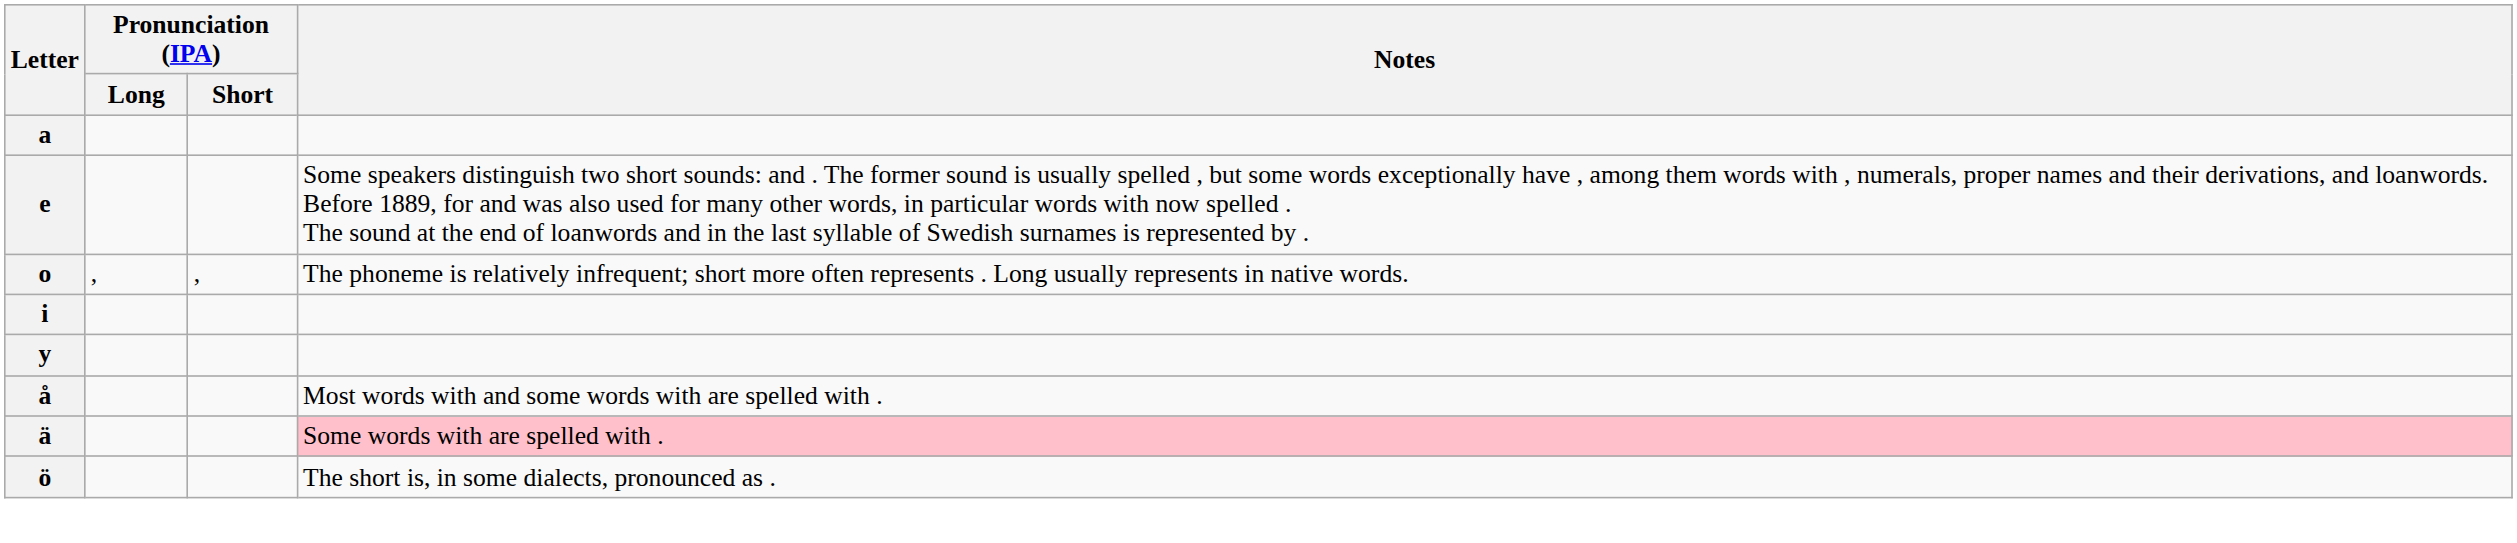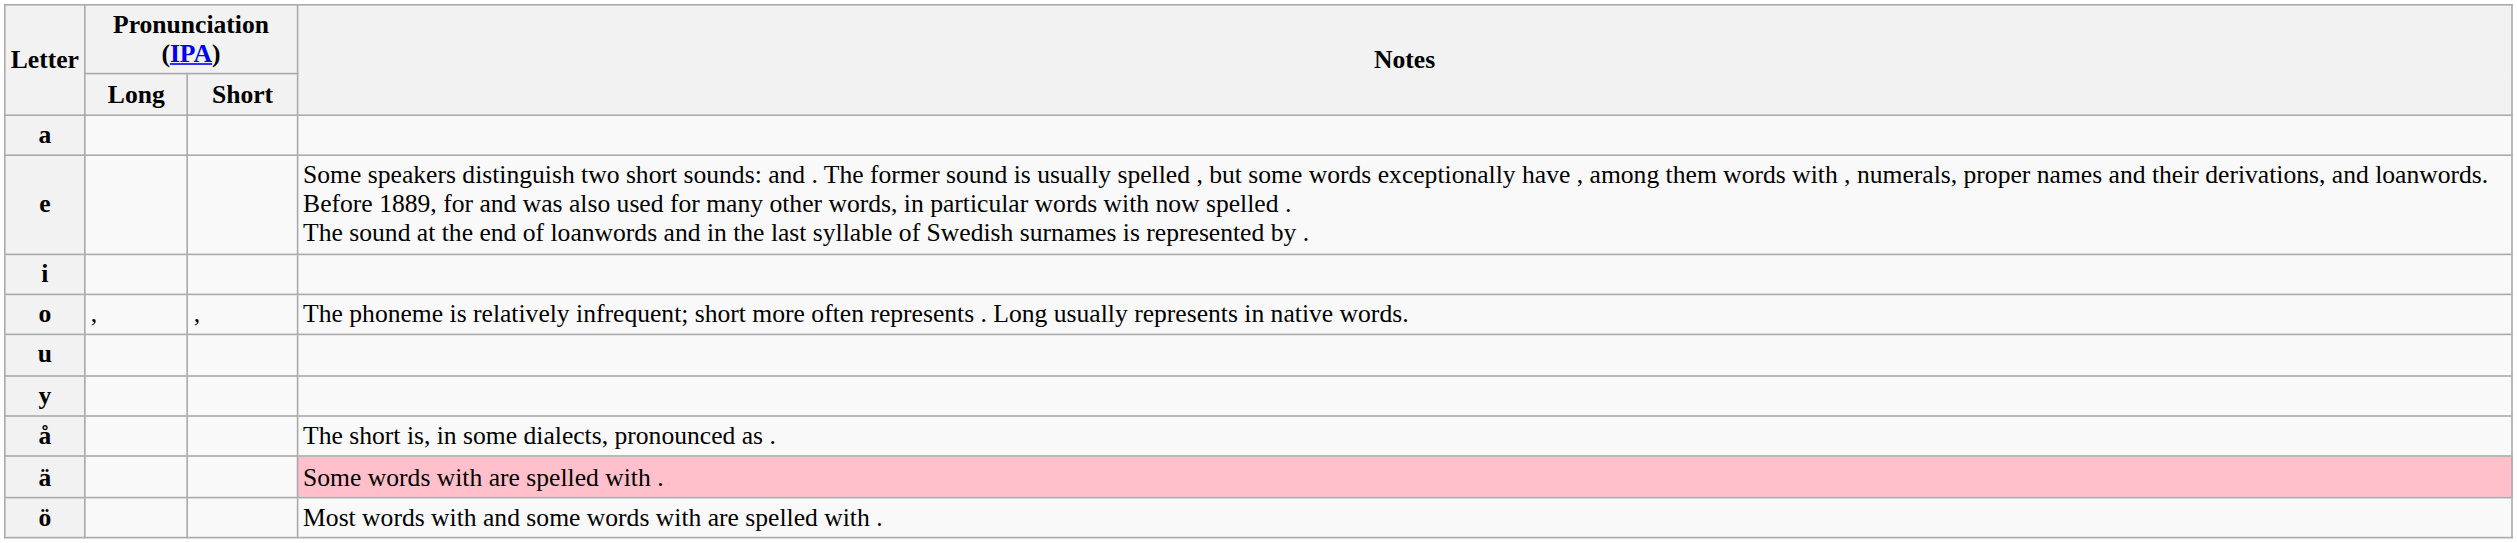rows swapped: i <-> o
+ row: u
å | Notes: Most words with and some words with are spelled with . -> The short is, in some dialects, pronounced as .
ö | Notes: The short is, in some dialects, pronounced as . -> Most words with and some words with are spelled with .
